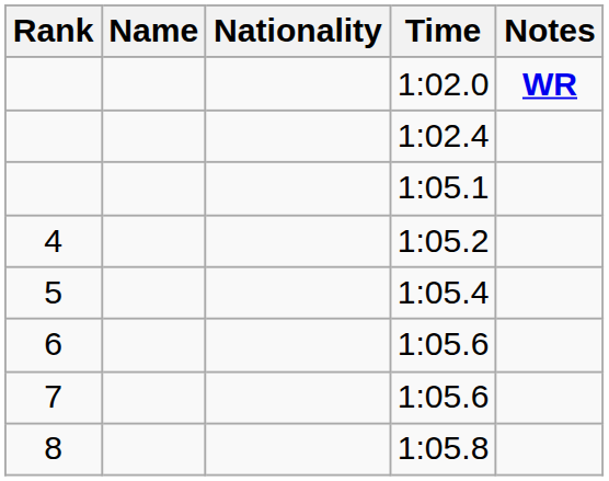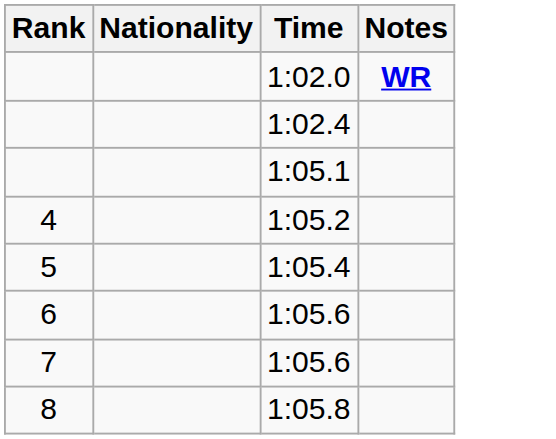- column: Name
